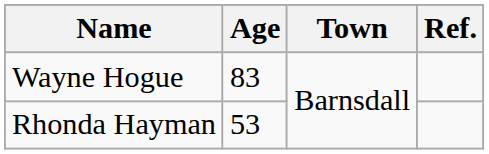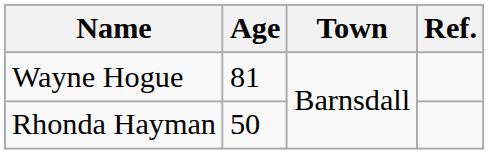Wayne Hogue | Age: 83 -> 81
Rhonda Hayman | Age: 53 -> 50
